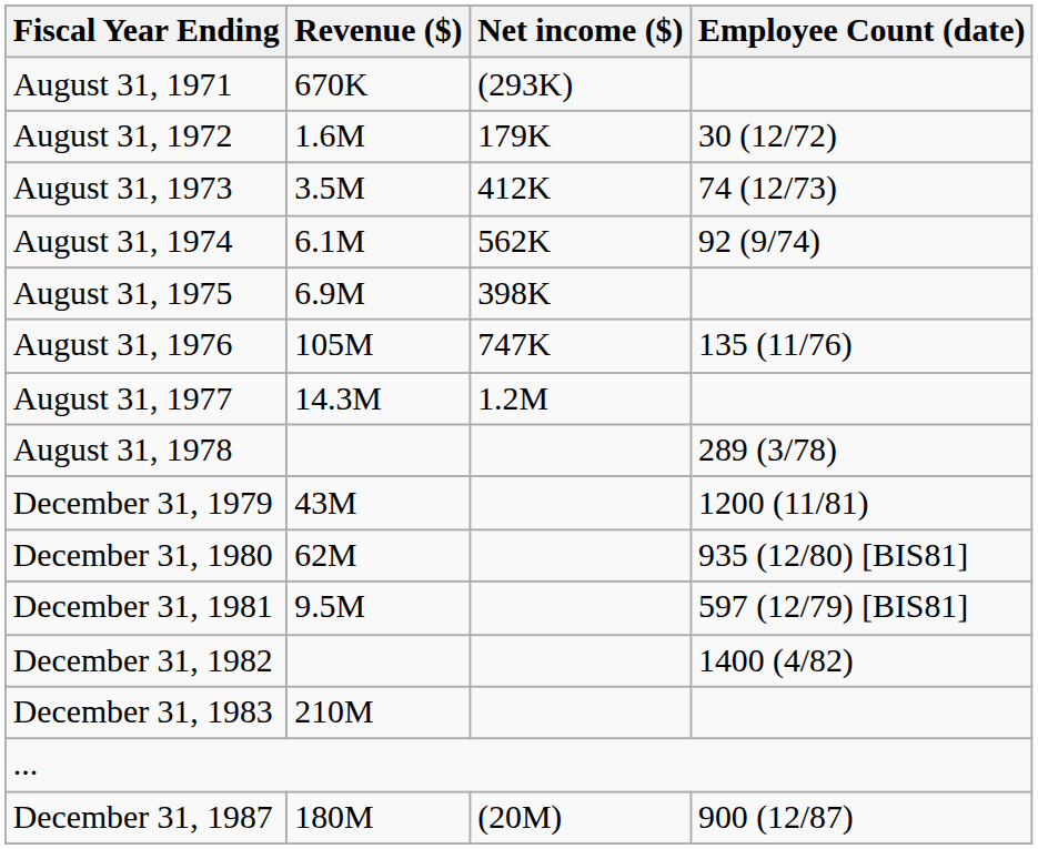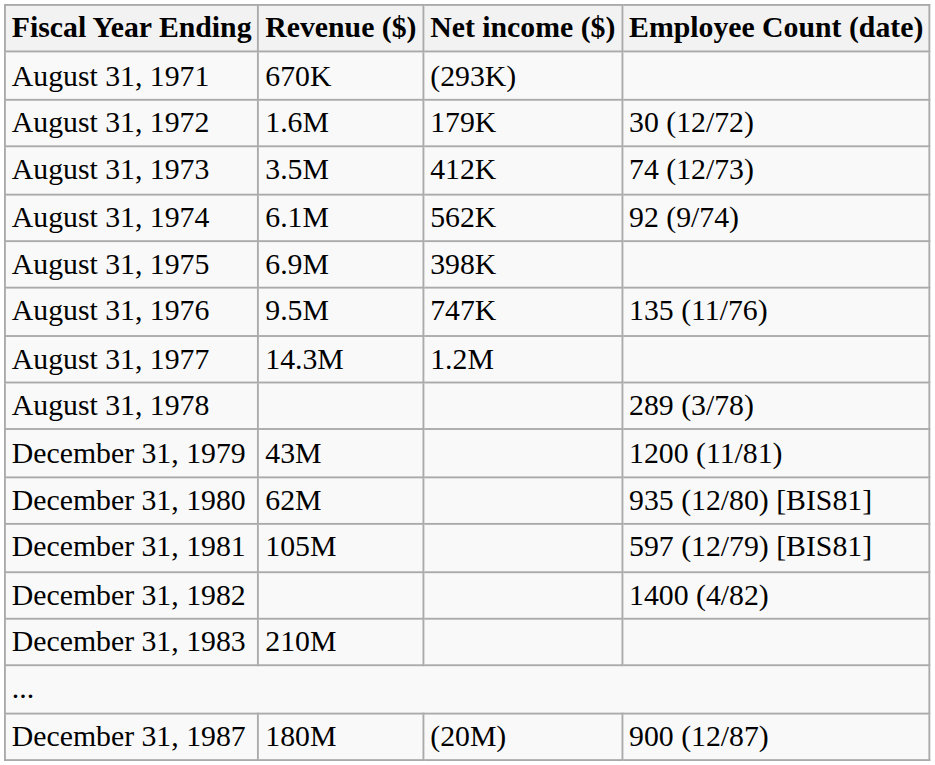August 31, 1976 | Revenue ($): 105M -> 9.5M
December 31, 1981 | Revenue ($): 9.5M -> 105M
